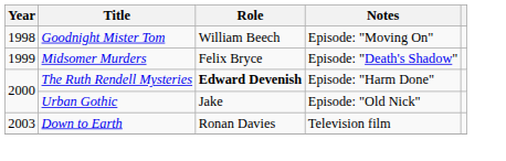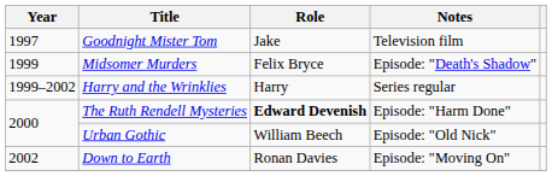Goodnight Mister Tom | Year: 1998 -> 1997
Goodnight Mister Tom | Role: William Beech -> Jake
Goodnight Mister Tom | Notes: Episode: "Moving On" -> Television film
+ row: 1999–2002 | Harry and the Wrinklies | Harry | Series regular
Urban Gothic | Role: Jake -> William Beech
Down to Earth | Year: 2003 -> 2002
Down to Earth | Notes: Television film -> Episode: "Moving On"
